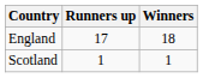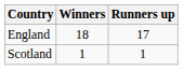columns swapped: Winners <-> Runners up
